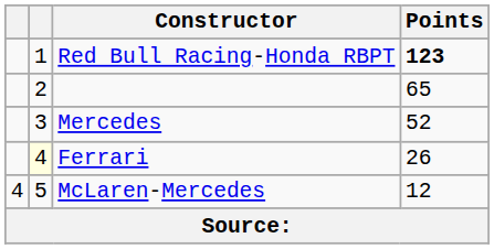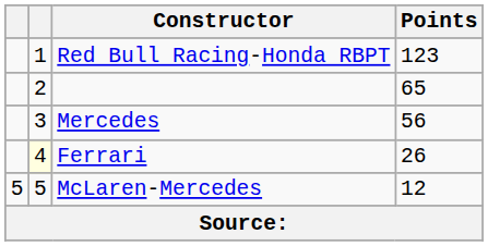Red Bull Racing-Honda RBPT | Points: bold -> normal
Mercedes | Points: 52 -> 56
McLaren-Mercedes | column 1: 4 -> 5
